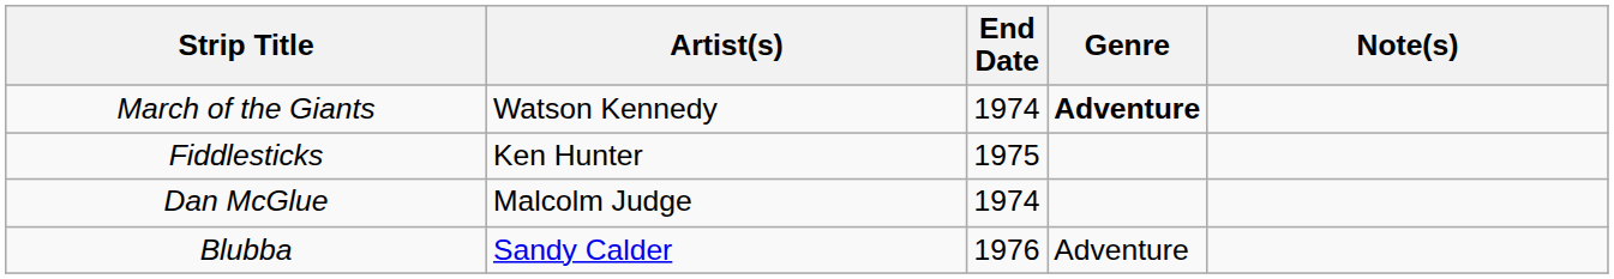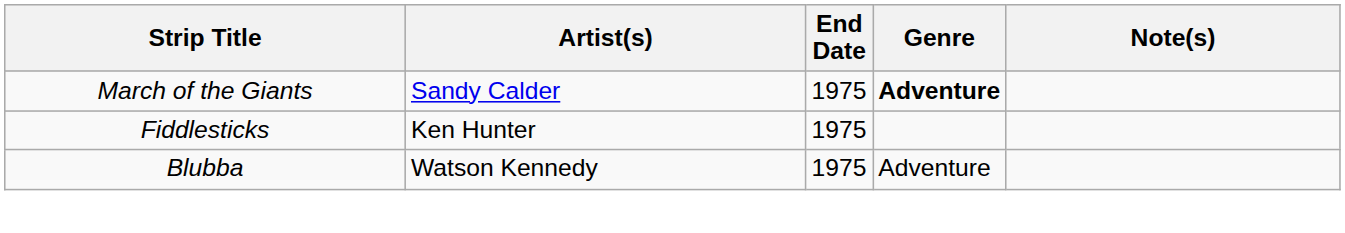March of the Giants | Artist(s): Watson Kennedy -> Sandy Calder
March of the Giants | End Date: 1974 -> 1975
- row: Dan McGlue | Malcolm Judge | 1974
Blubba | Artist(s): Sandy Calder -> Watson Kennedy
Blubba | End Date: 1976 -> 1975
